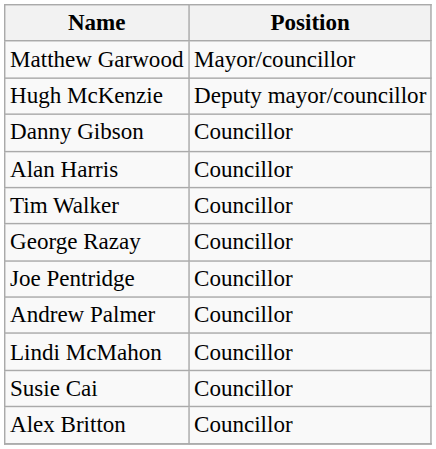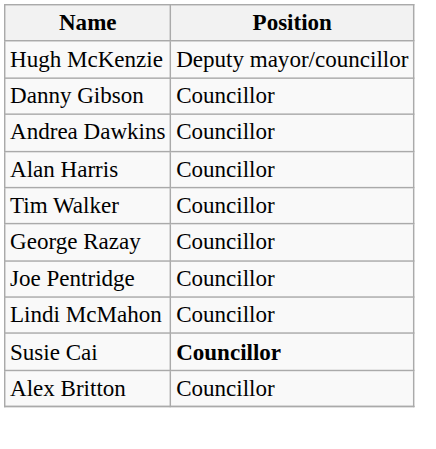- row: Matthew Garwood | Mayor/councillor
+ row: Andrea Dawkins | Councillor
- row: Andrew Palmer | Councillor
Susie Cai | Position: normal -> bold
